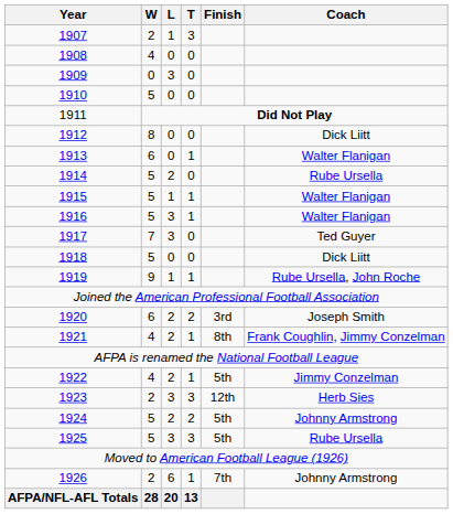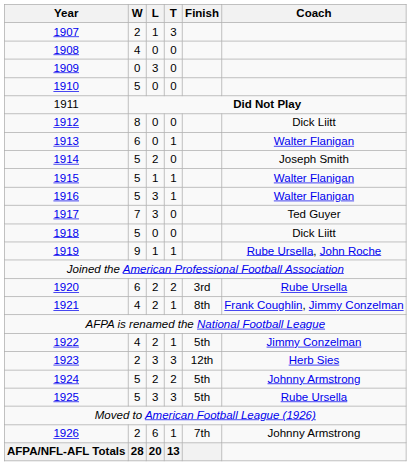1914 | Coach: Rube Ursella -> Joseph Smith
1920 | Coach: Joseph Smith -> Rube Ursella
